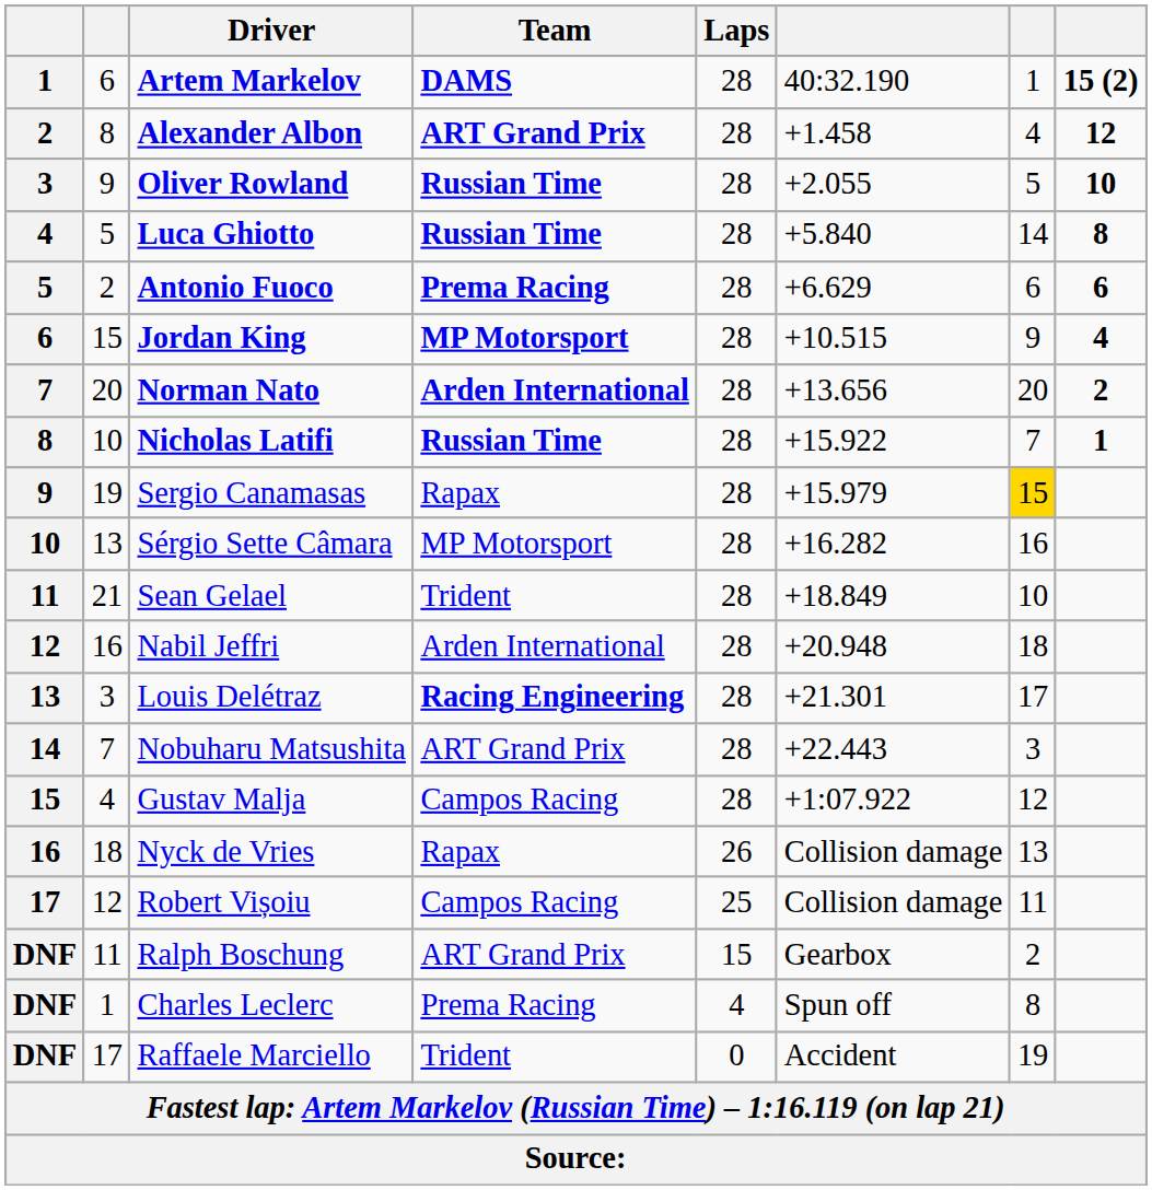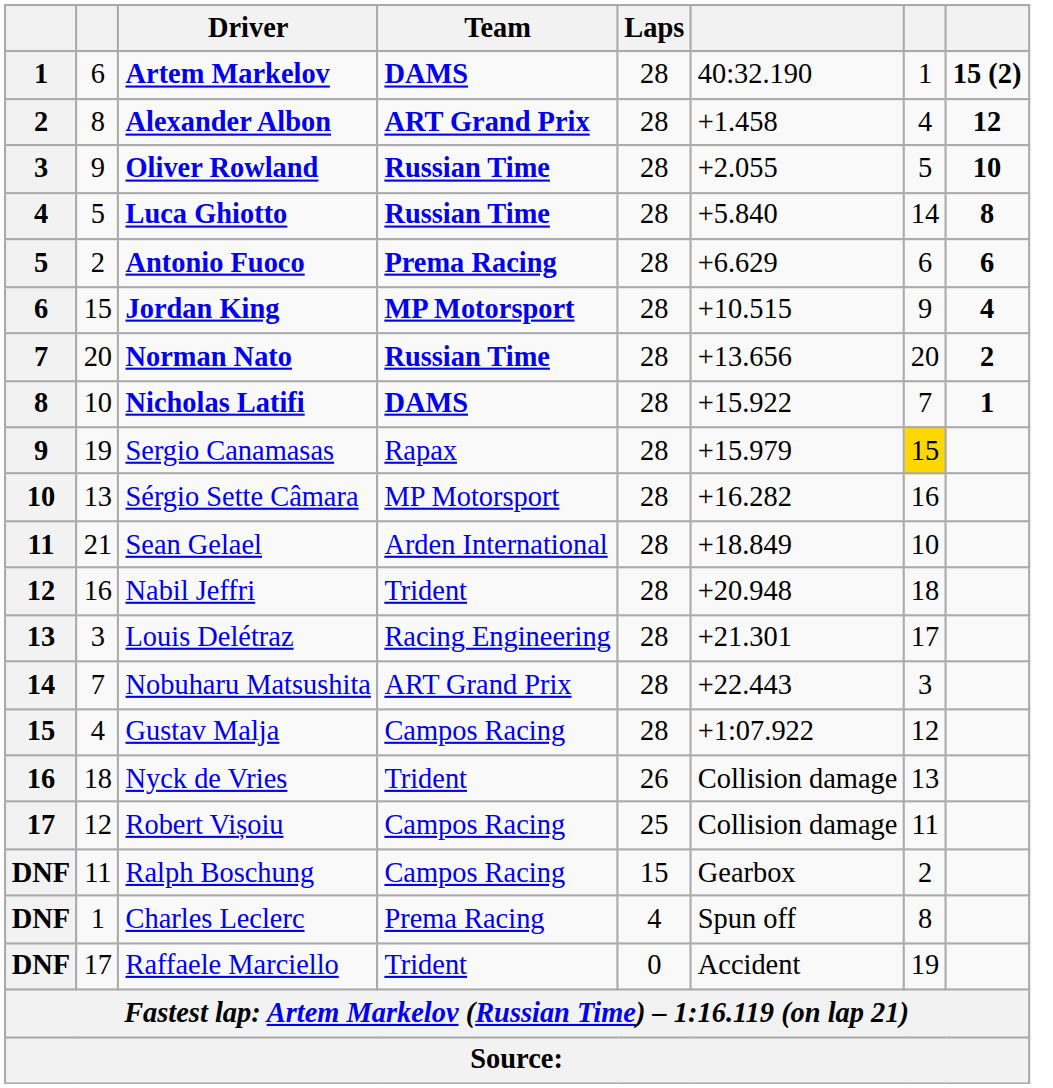Norman Nato | Team: Arden International -> Russian Time
Nicholas Latifi | Team: Russian Time -> DAMS
Sean Gelael | Team: Trident -> Arden International
Nabil Jeffri | Team: Arden International -> Trident
Louis Delétraz | Team: bold -> normal
Nyck de Vries | Team: Rapax -> Trident
Ralph Boschung | Team: ART Grand Prix -> Campos Racing
